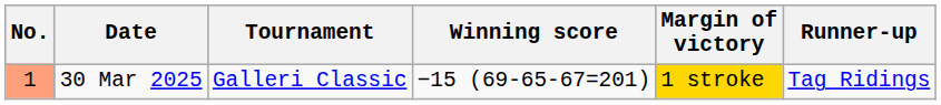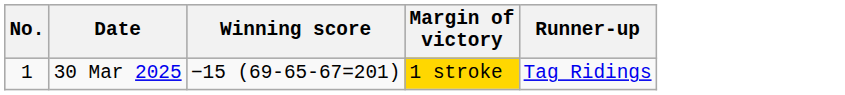- column: Tournament | Galleri Classic
30 Mar 2025 | No.: lightsalmon background -> no background
